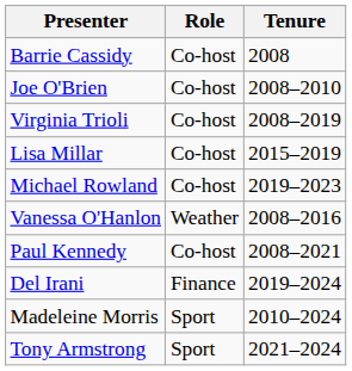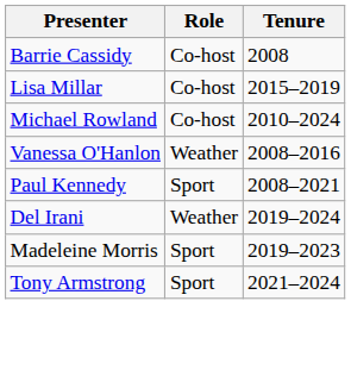- row: Joe O'Brien | Co-host | 2008–2010
- row: Virginia Trioli | Co-host | 2008–2019
Michael Rowland | Tenure: 2019–2023 -> 2010–2024
Paul Kennedy | Role: Co-host -> Sport
Del Irani | Role: Finance -> Weather
Madeleine Morris | Tenure: 2010–2024 -> 2019–2023
